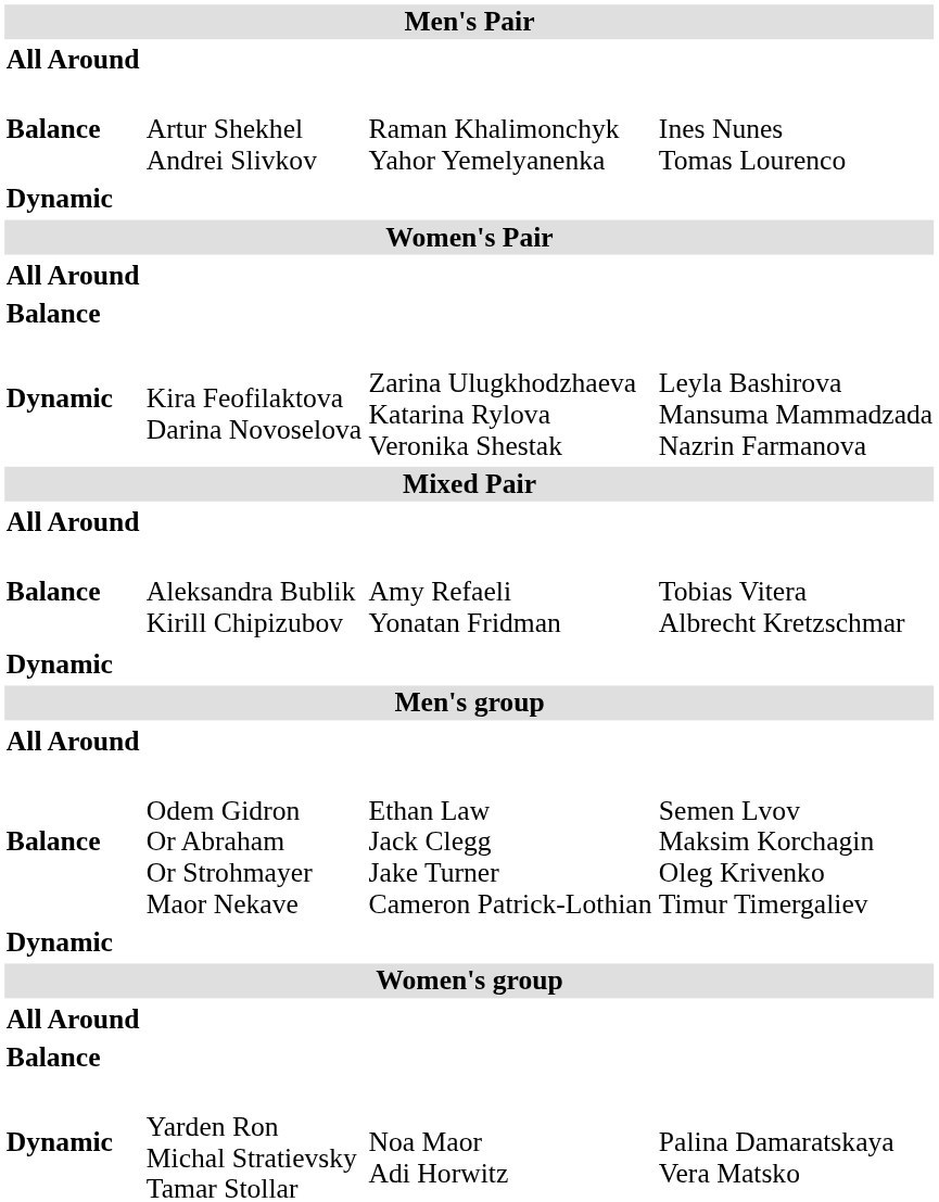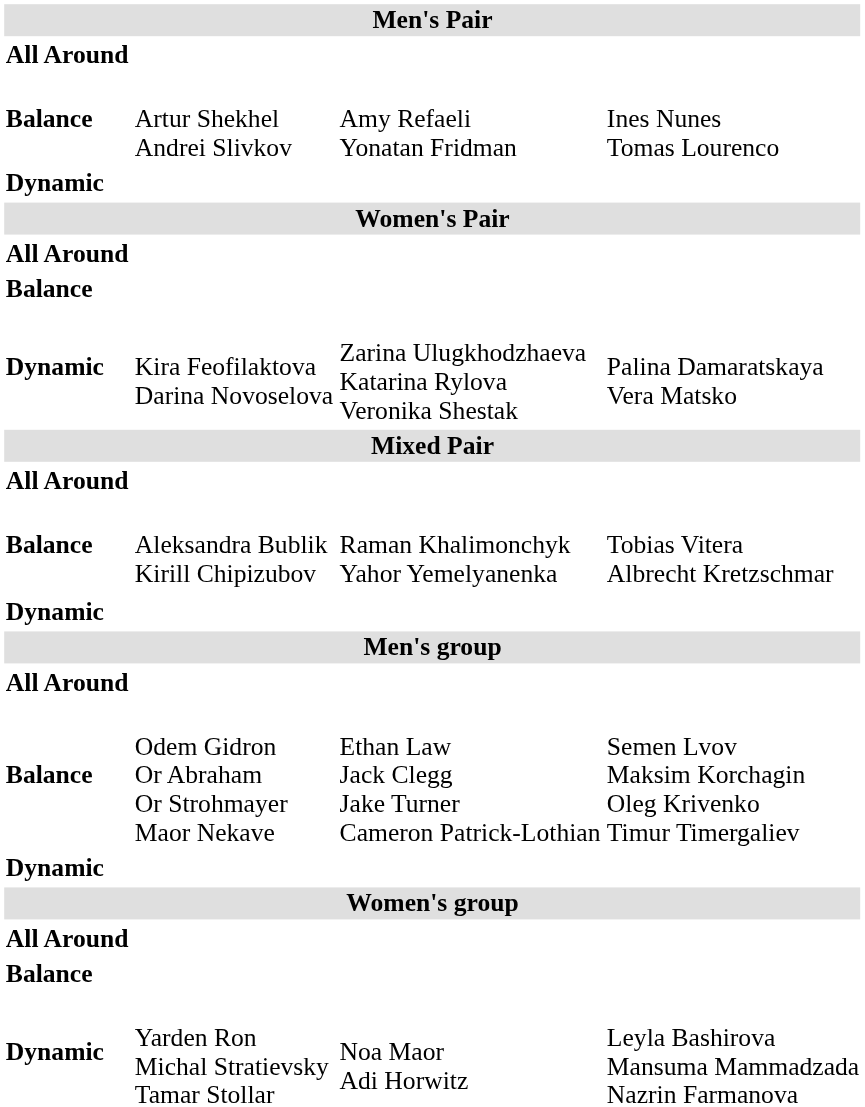Artur Shekhel Andrei Slivkov | column 3: Raman Khalimonchyk Yahor Yemelyanenka -> Amy Refaeli Yonatan Fridman
Kira Feofilaktova Darina Novoselova | column 4: Leyla Bashirova Mansuma Mammadzada Nazrin Farmanova -> Palina Damaratskaya Vera Matsko
Aleksandra Bublik Kirill Chipizubov | column 3: Amy Refaeli Yonatan Fridman -> Raman Khalimonchyk Yahor Yemelyanenka
Yarden Ron Michal Stratievsky Tamar Stollar | column 4: Palina Damaratskaya Vera Matsko -> Leyla Bashirova Mansuma Mammadzada Nazrin Farmanova
